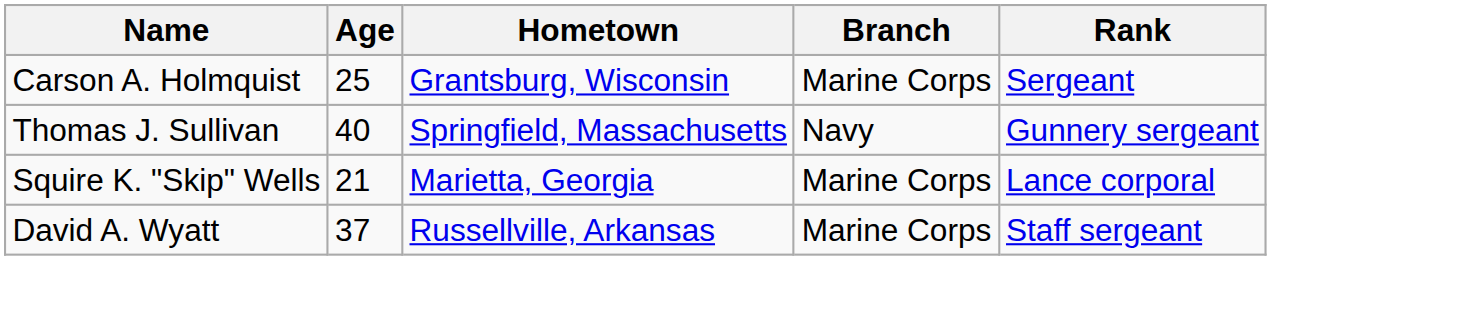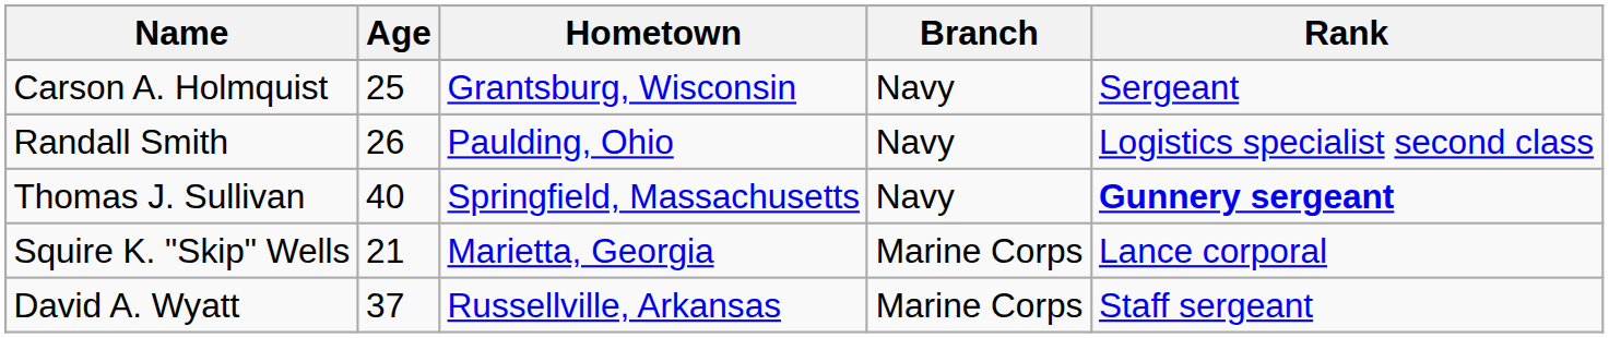Carson A. Holmquist | Branch: Marine Corps -> Navy
+ row: Randall Smith | 26 | Paulding, Ohio | Navy | Logistics specialist second class
Thomas J. Sullivan | Rank: normal -> bold
